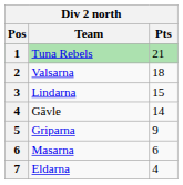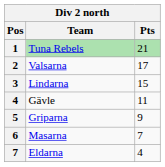Valsarna | Pts: 18 -> 17
Gävle | Pts: 14 -> 11
Masarna | Pts: 6 -> 7
